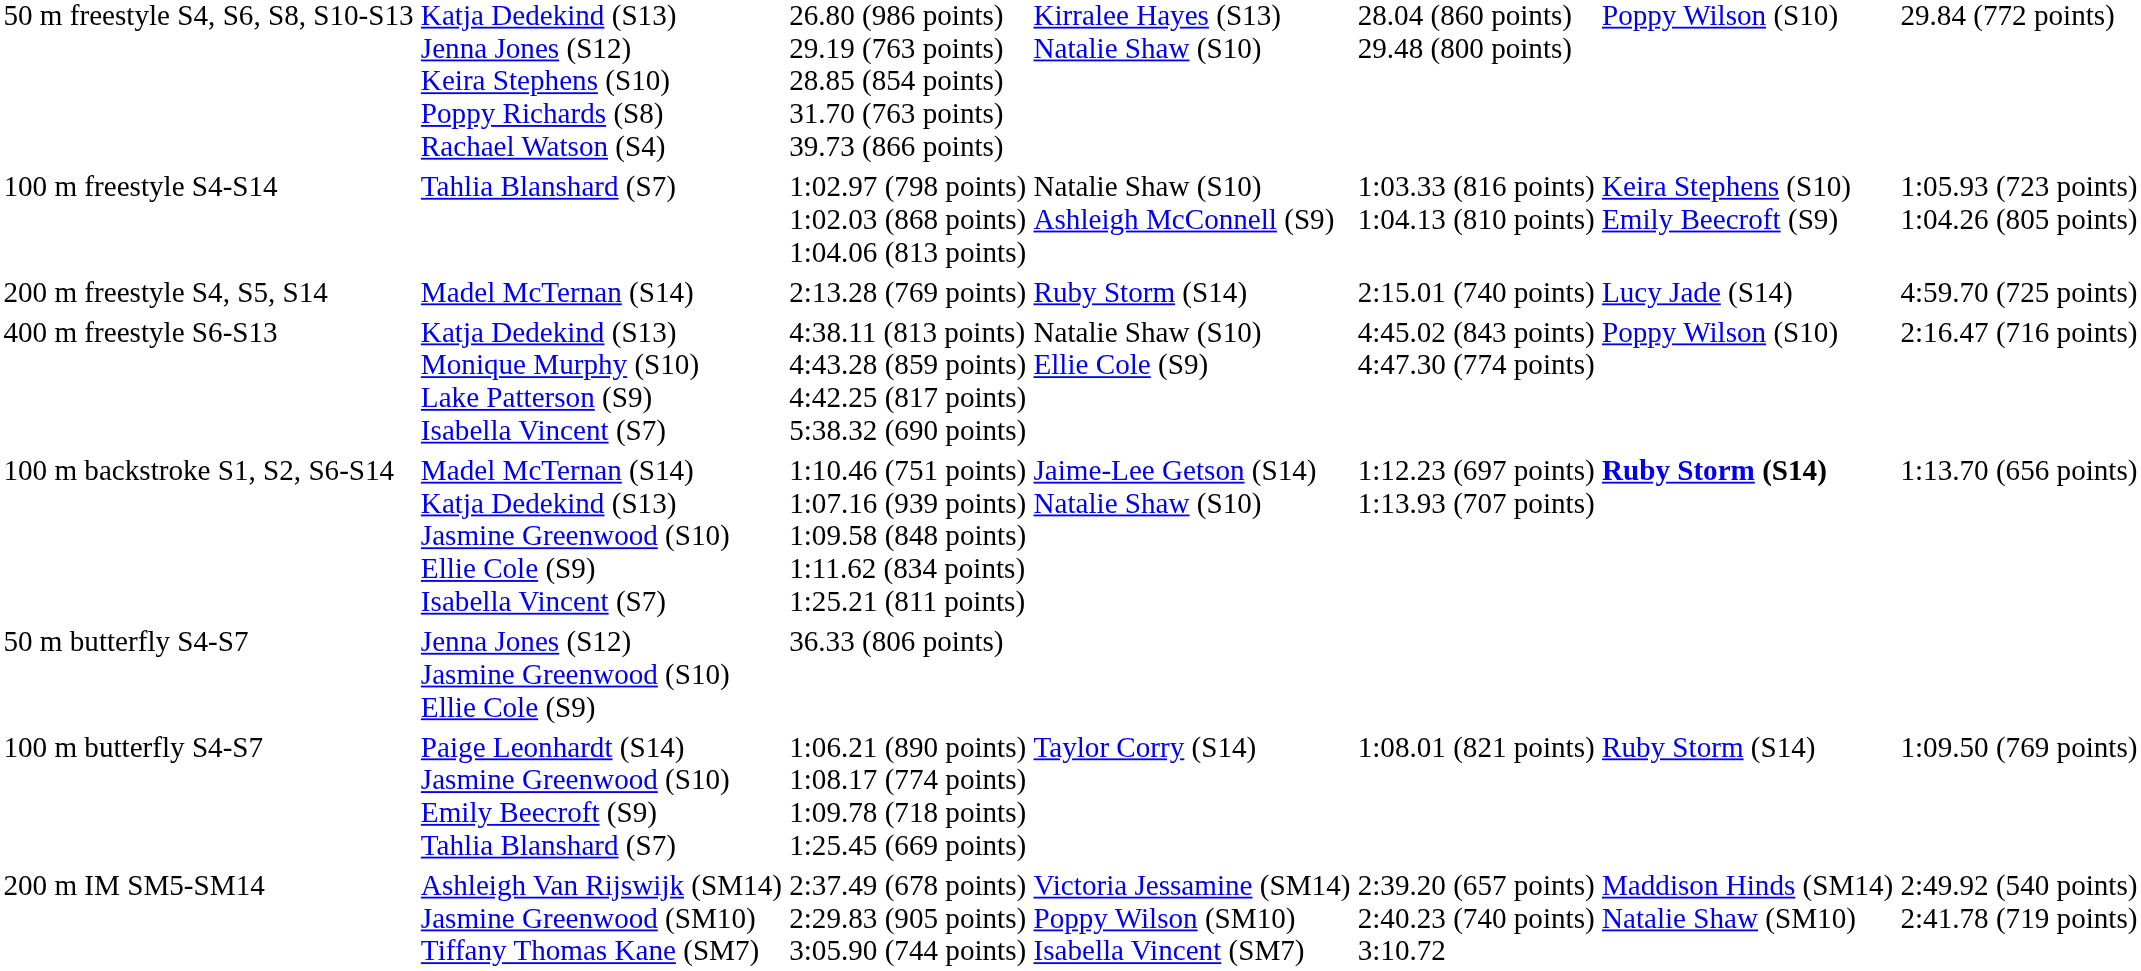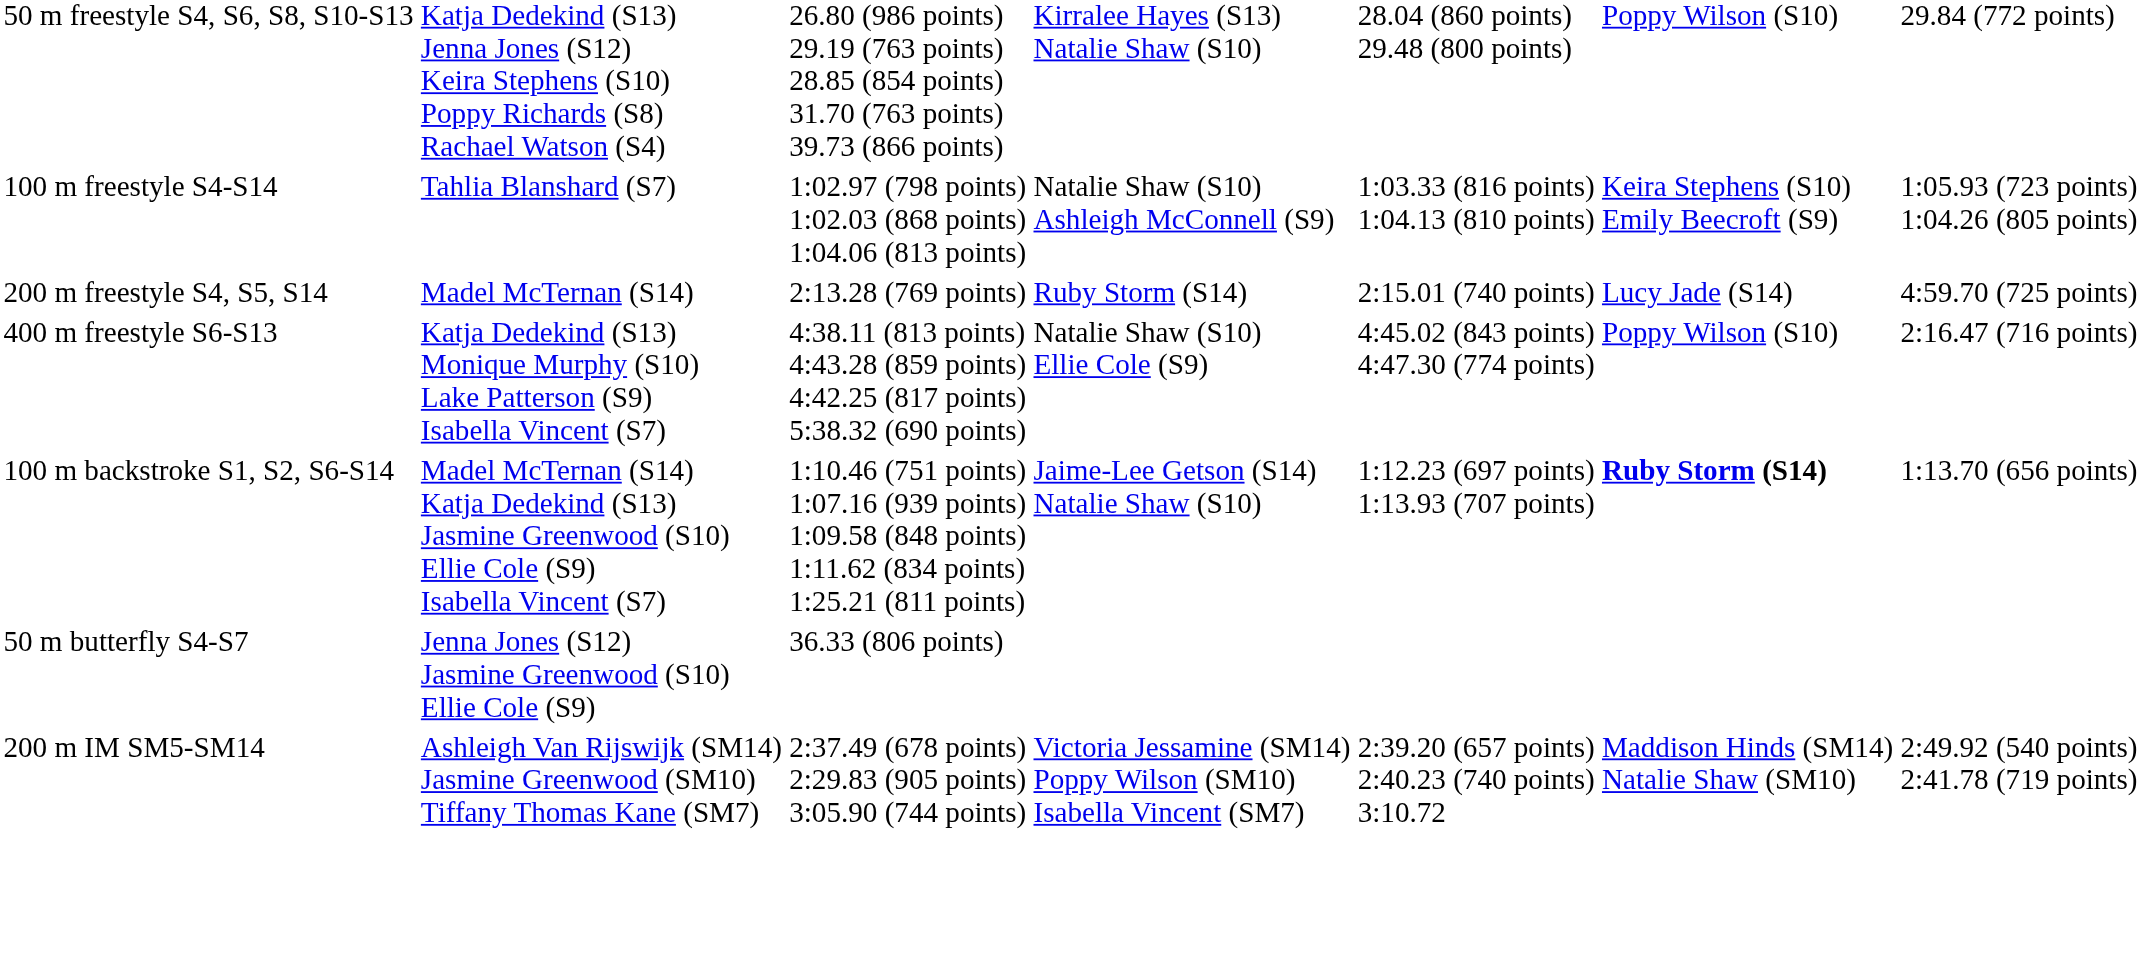- row: 100 m butterfly S4-S7 | Paige Leonhardt (S14) Jasmine Greenwood (S10) Emily Beecroft (S9) Tahlia Blanshard (S7) | 1:06.21 (890 points) 1:08.17 (774 points) 1:09.78 (718 points) 1:25.45 (669 points) | Taylor Corry (S14) | 1:08.01 (821 points) | Ruby Storm (S14) | 1:09.50 (769 points)
